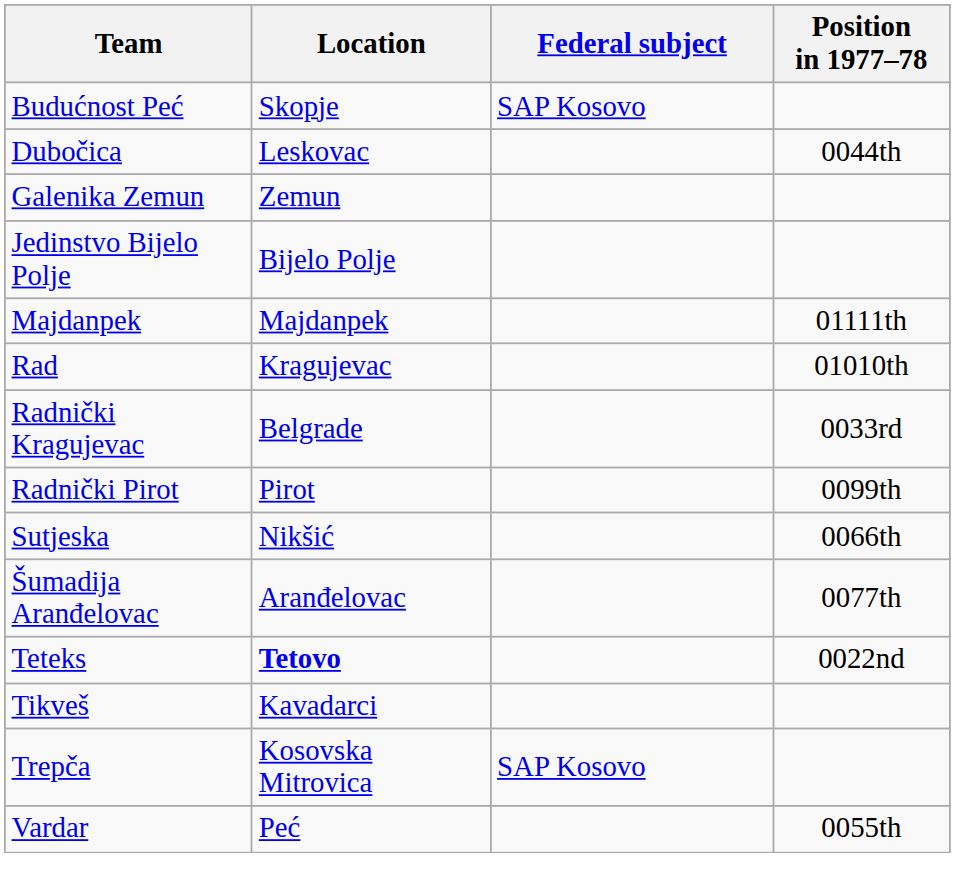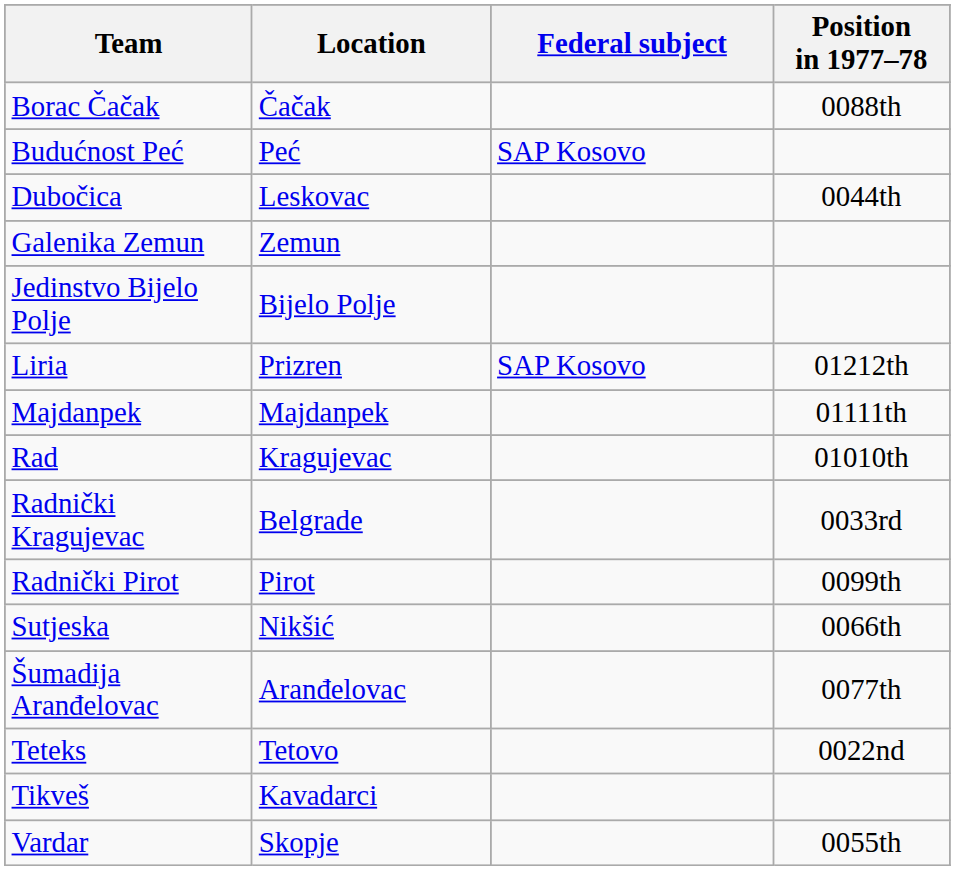+ row: Borac Čačak | Čačak | 0088th
Budućnost Peć | Location: Skopje -> Peć
+ row: Liria | Prizren | SAP Kosovo | 01212th
Teteks | Location: bold -> normal
- row: Trepča | Kosovska Mitrovica | SAP Kosovo
Vardar | Location: Peć -> Skopje
